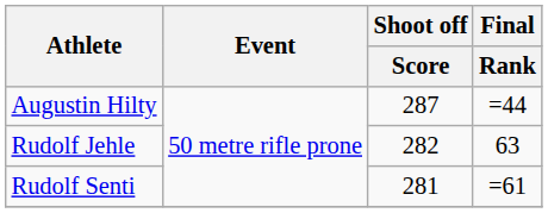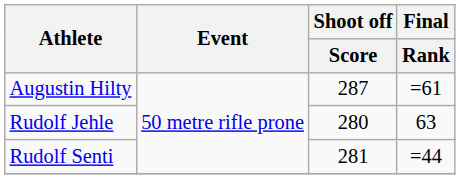Augustin Hilty | Final / Rank: =44 -> =61
Rudolf Jehle | Shoot off / Score: 282 -> 280
Rudolf Senti | Final / Rank: =61 -> =44
